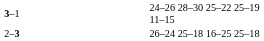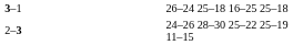3–1 | column 4: 24–26 28–30 25–22 25–19 11–15 -> 26–24 25–18 16–25 25–18
2–3 | column 4: 26–24 25–18 16–25 25–18 -> 24–26 28–30 25–22 25–19 11–15
